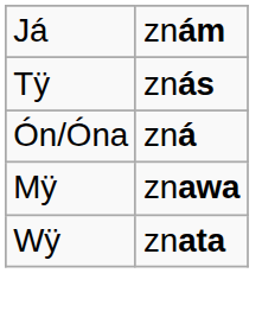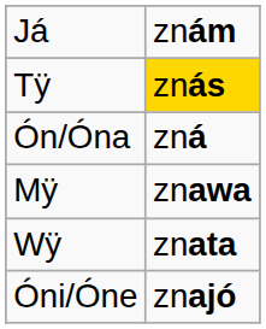Tÿ | column 2: no background -> gold background
+ row: Óni/Óne | znajó
